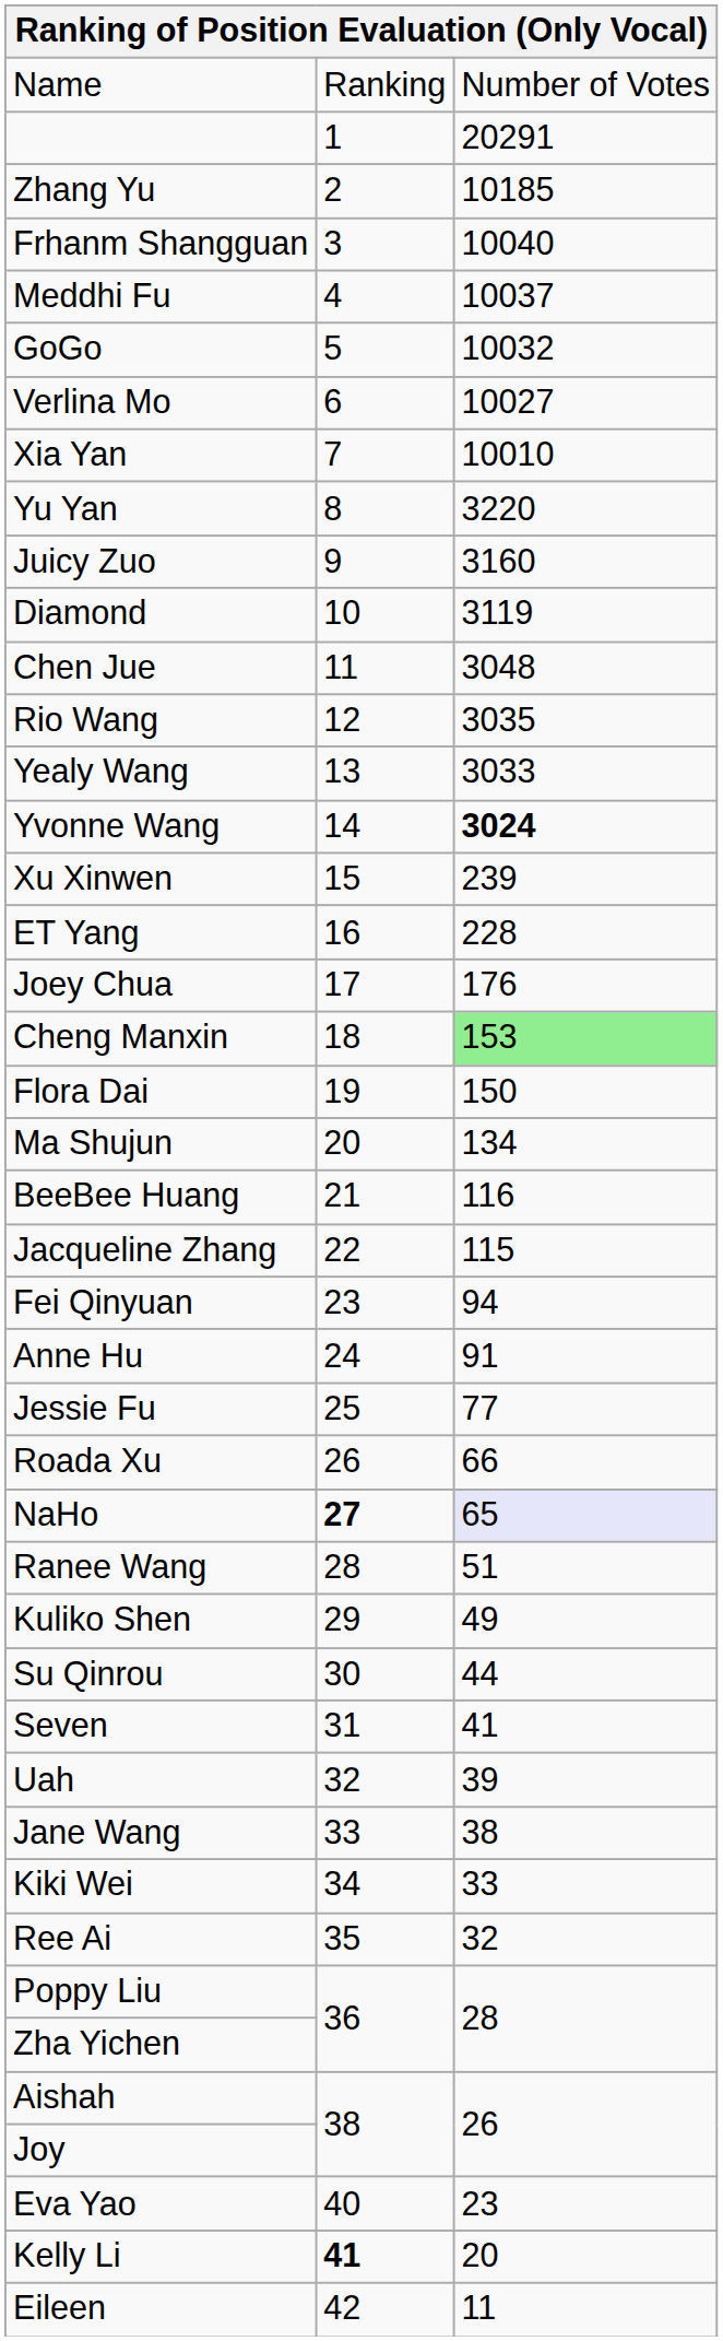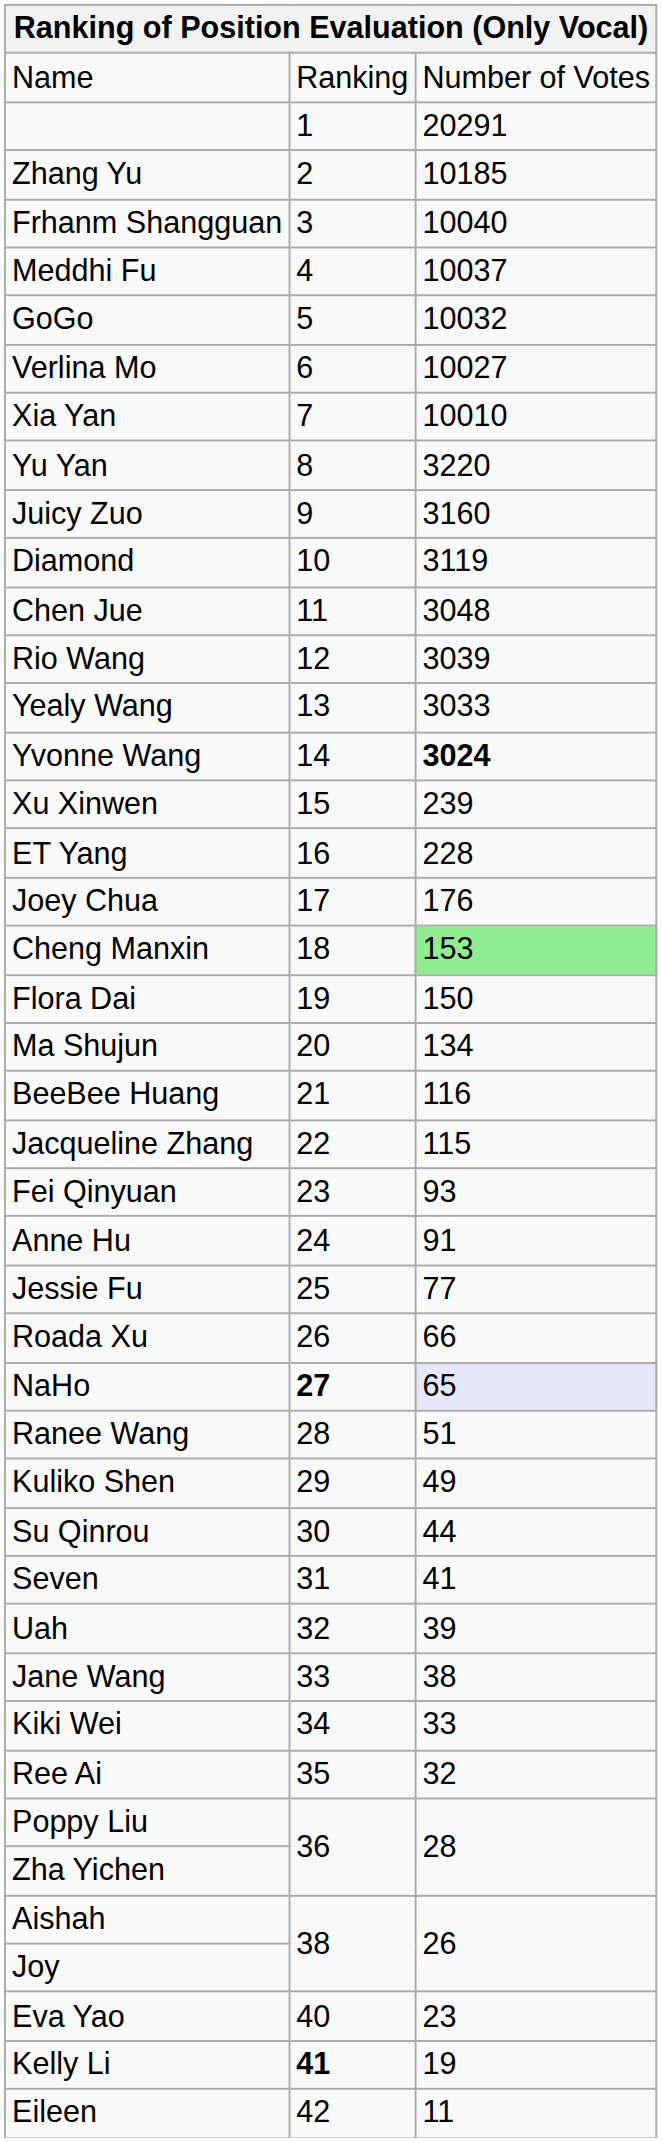Rio Wang | column 3: 3035 -> 3039
Fei Qinyuan | column 3: 94 -> 93
Kelly Li | column 3: 20 -> 19
